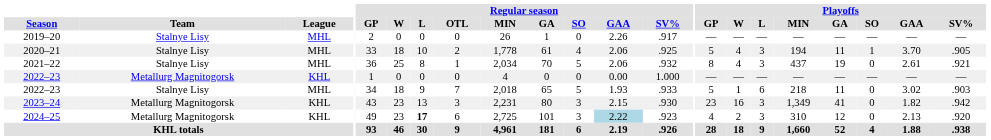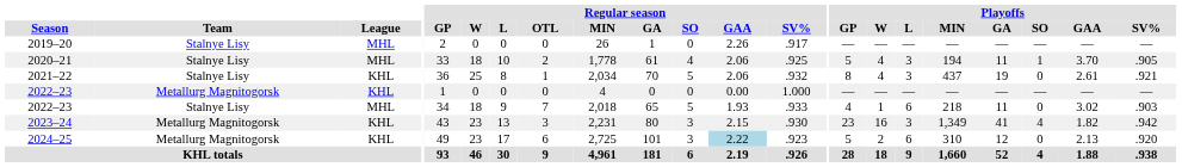2021–22 | League: MHL -> KHL
2022–23 / Stalnye Lisy | Playoffs / GP: 5 -> 4
2023–24 | Playoffs / SO: 0 -> 4
2024–25 | Regular season / L: bold -> normal
2024–25 | Playoffs / GP: 4 -> 5
2024–25 | Playoffs / L: 3 -> 6
